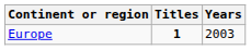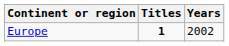Europe | Years: 2003 -> 2002
